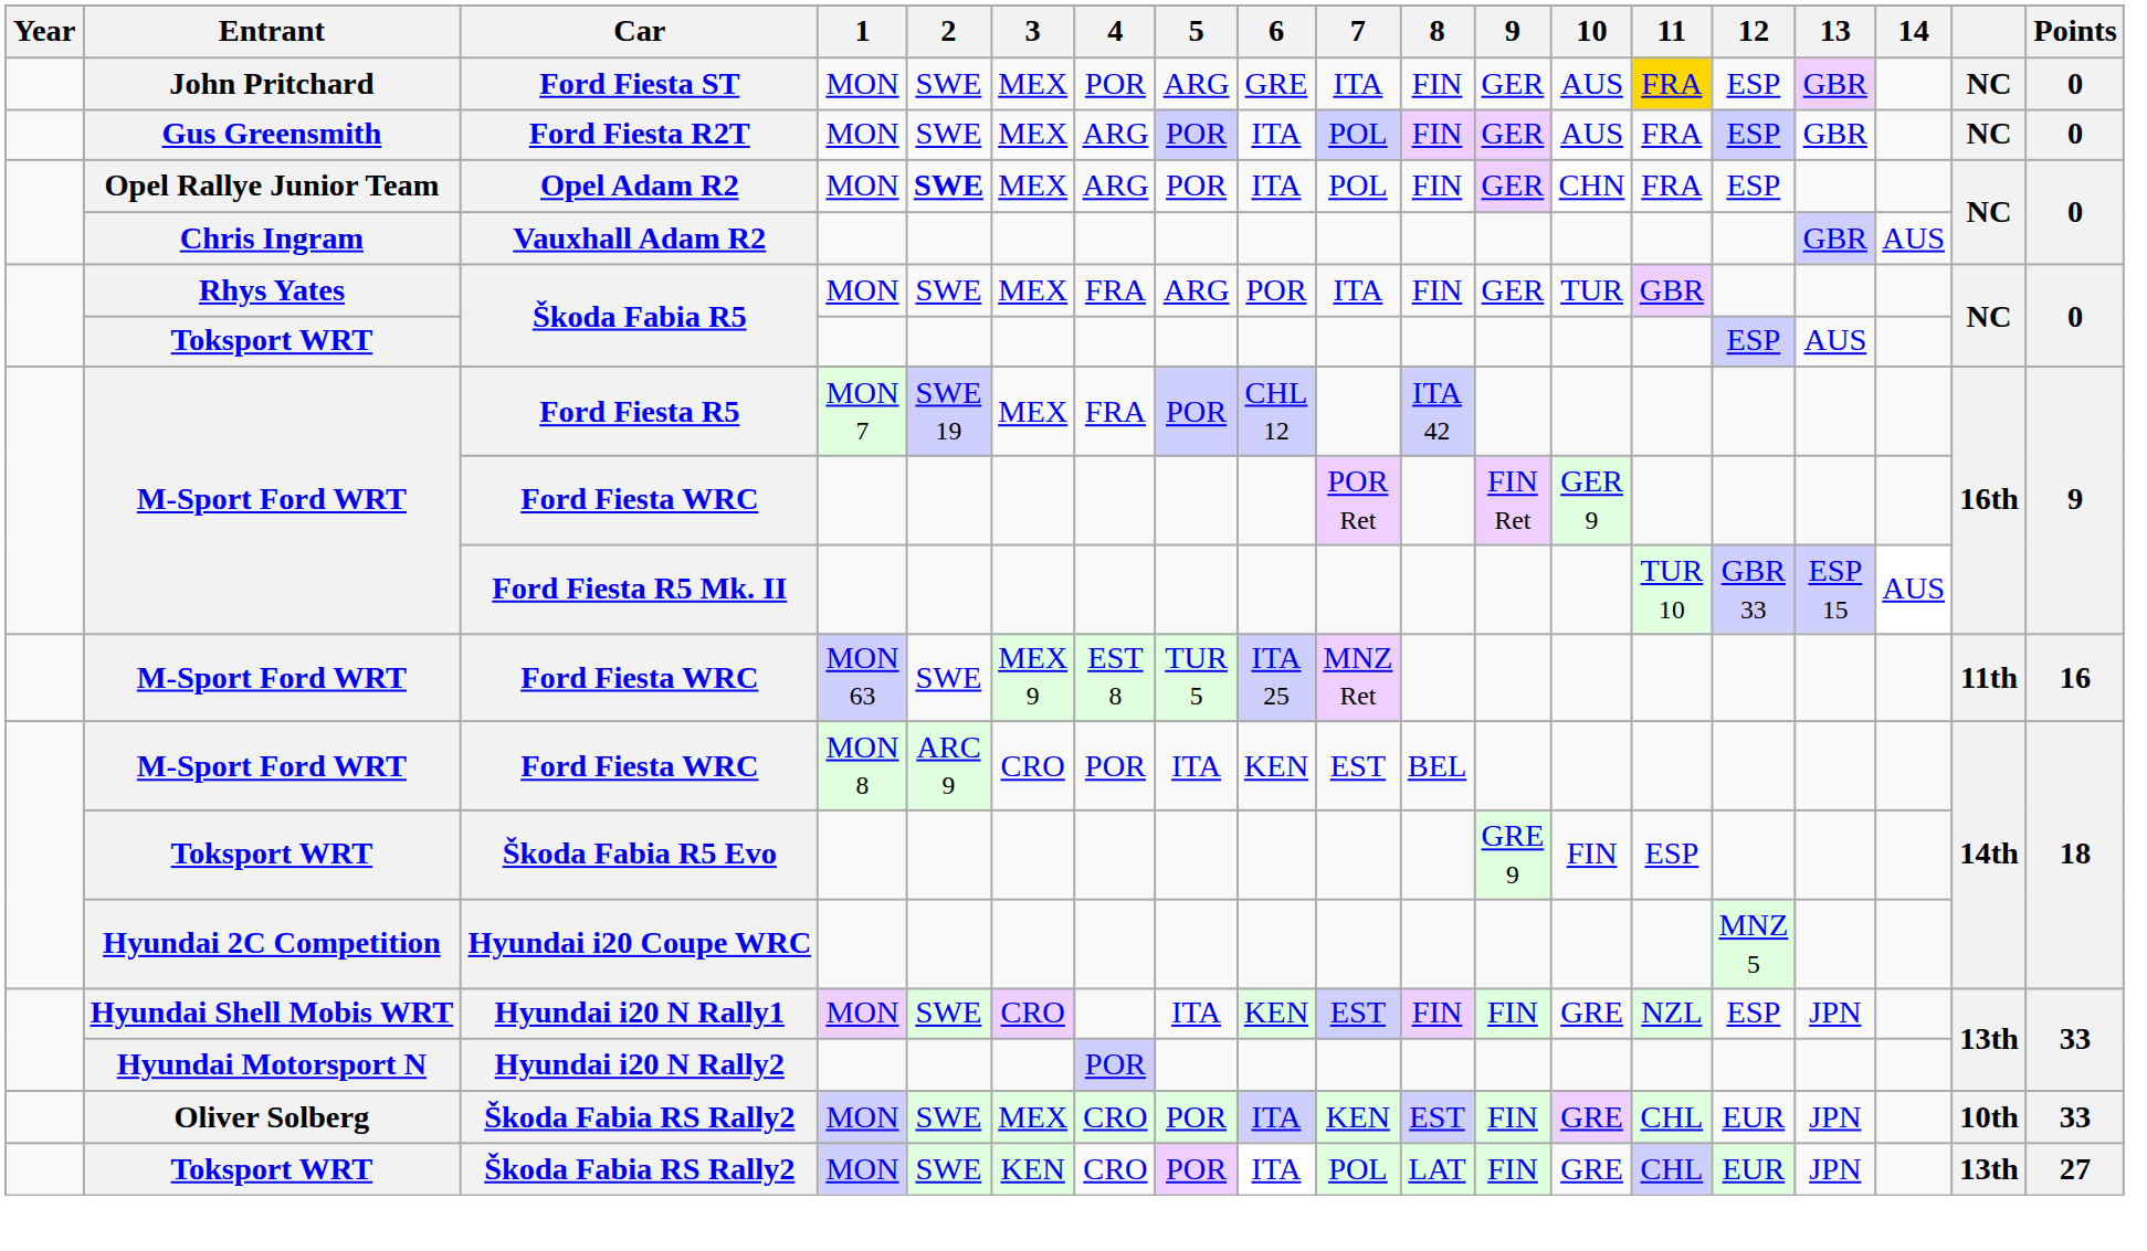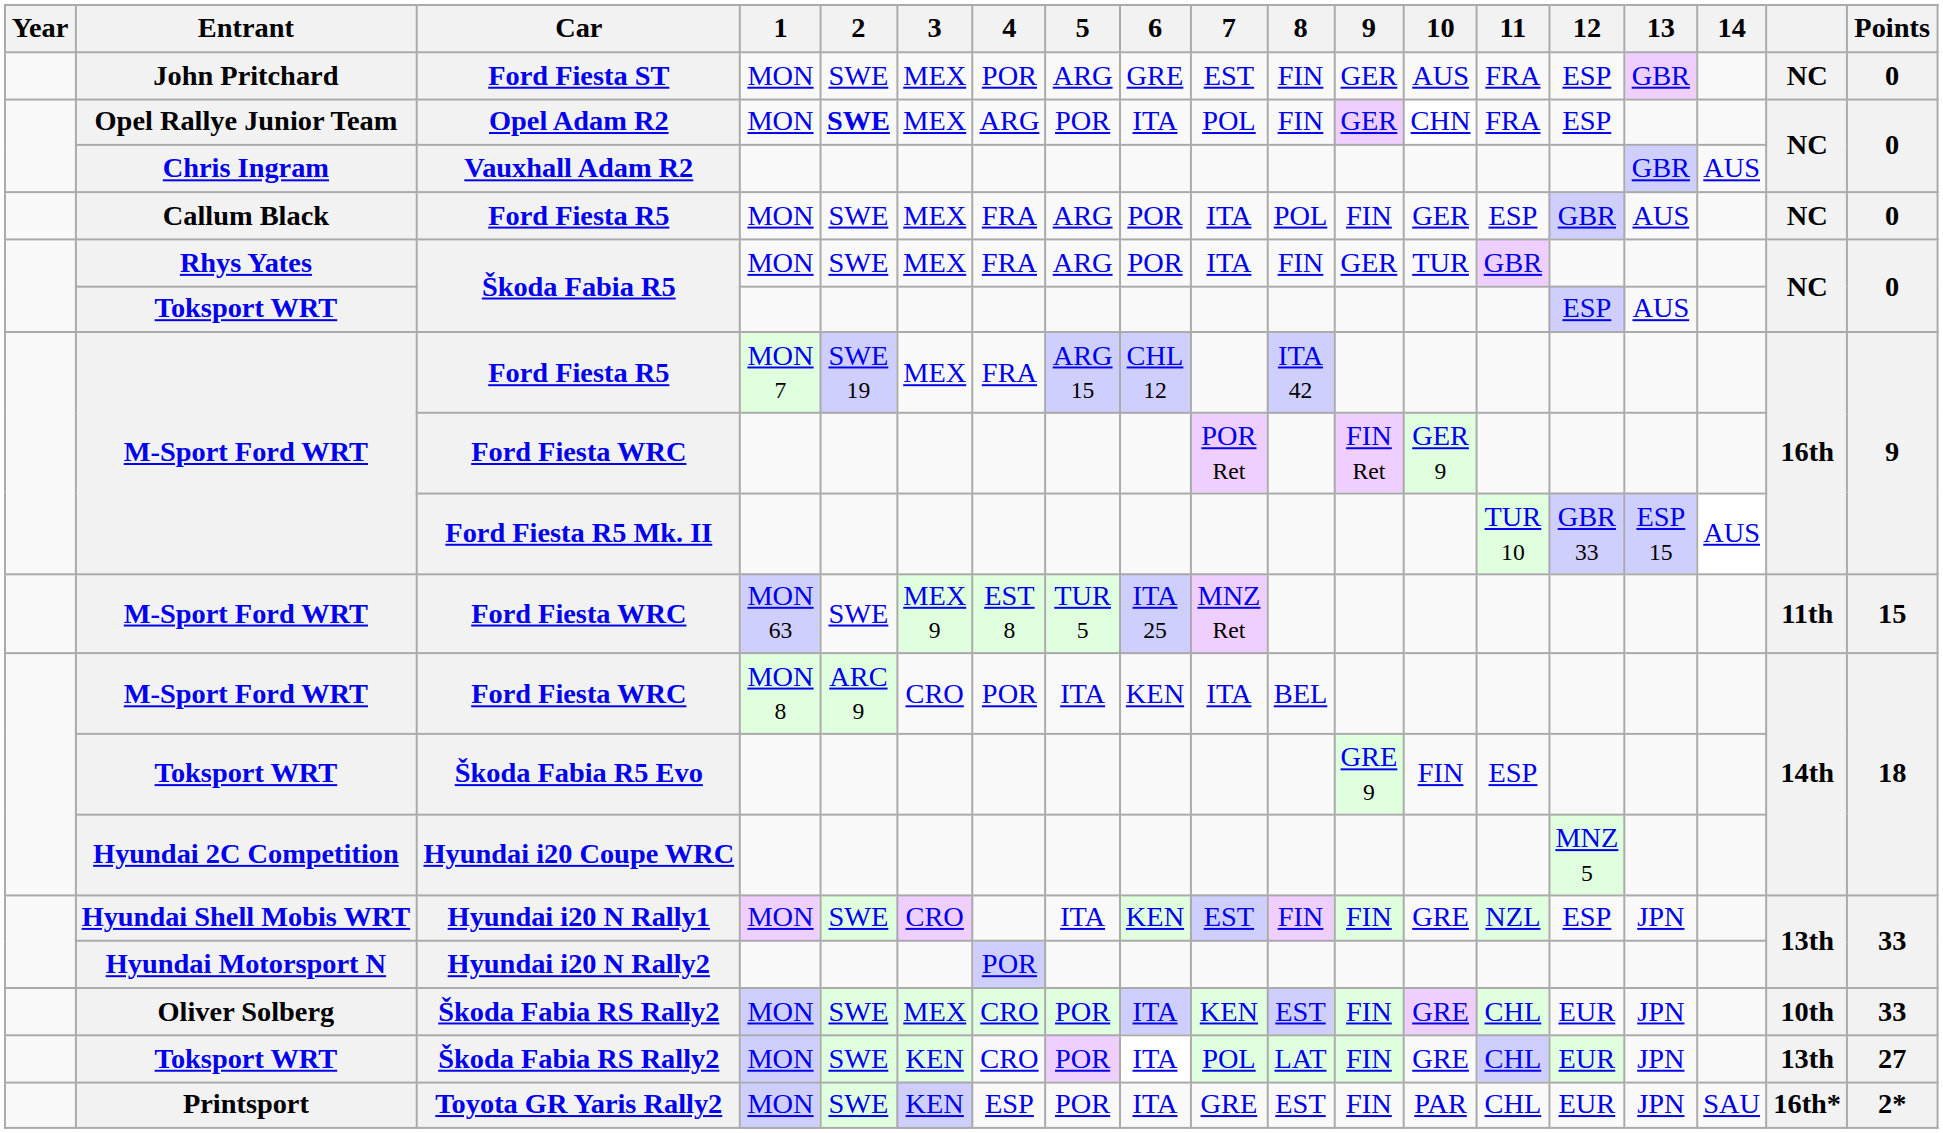Ford Fiesta ST | 7: ITA -> EST
Ford Fiesta ST | 11: gold background -> no background
- row: Gus Greensmith | Ford Fiesta R2T | MON | SWE | MEX | ARG | POR | ITA | POL | FIN | GER | AUS | FRA | ESP | GBR | NC | 0
+ row: Callum Black | Ford Fiesta R5 | MON | SWE | MEX | FRA | ARG | POR | ITA | POL | FIN | GER | ESP | GBR | AUS | NC | 0
Ford Fiesta R5 / MON 7 | 5: POR -> ARG 15
Ford Fiesta WRC / MON 63 | Points: 16 -> 15
Ford Fiesta WRC / MON 8 | 7: EST -> ITA
+ row: Printsport | Toyota GR Yaris Rally2 | MON | SWE | KEN | ESP | POR | ITA | GRE | EST | FIN | PAR | CHL | EUR | JPN | SAU | 16th* | 2*
